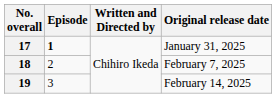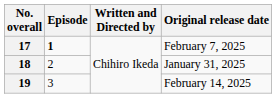17 | Original release date: January 31, 2025 -> February 7, 2025
18 | Original release date: February 7, 2025 -> January 31, 2025
